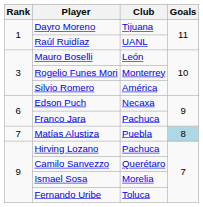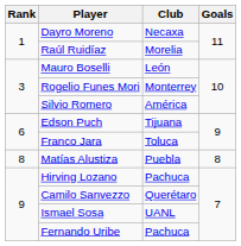Dayro Moreno | Club: Tijuana -> Necaxa
Raúl Ruidíaz | Club: UANL -> Morelia
Edson Puch | Club: Necaxa -> Tijuana
Franco Jara | Club: Pachuca -> Toluca
Matías Alustiza | Rank: 7 -> 8
Matías Alustiza | Goals: lightblue background -> no background
Ismael Sosa | Club: Morelia -> UANL
Fernando Uribe | Club: Toluca -> Pachuca
